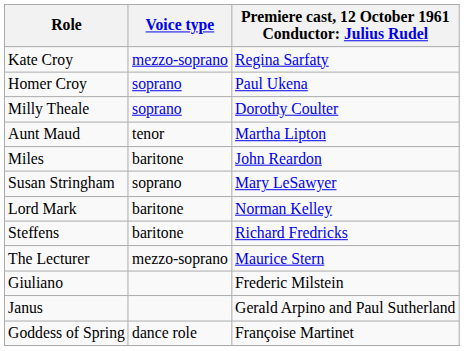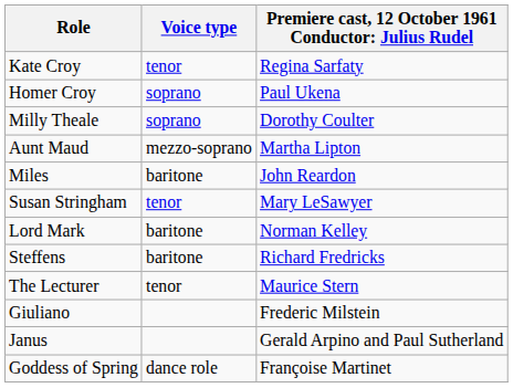Kate Croy | Voice type: mezzo-soprano -> tenor
Aunt Maud | Voice type: tenor -> mezzo-soprano
Susan Stringham | Voice type: soprano -> tenor
The Lecturer | Voice type: mezzo-soprano -> tenor
